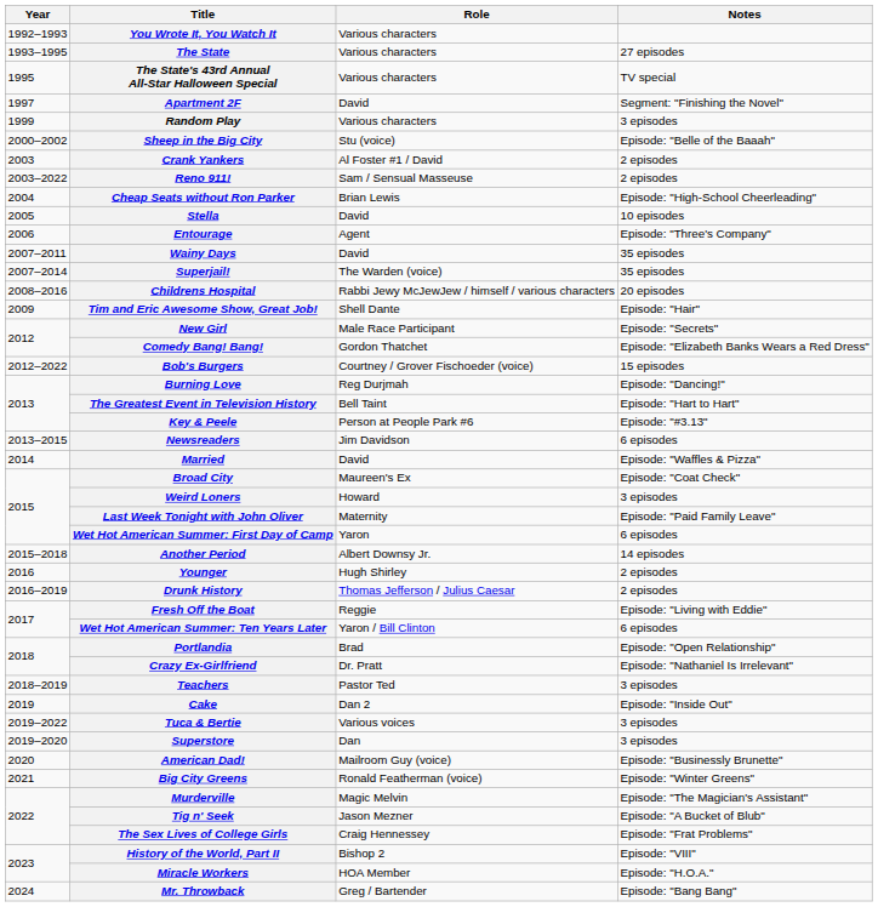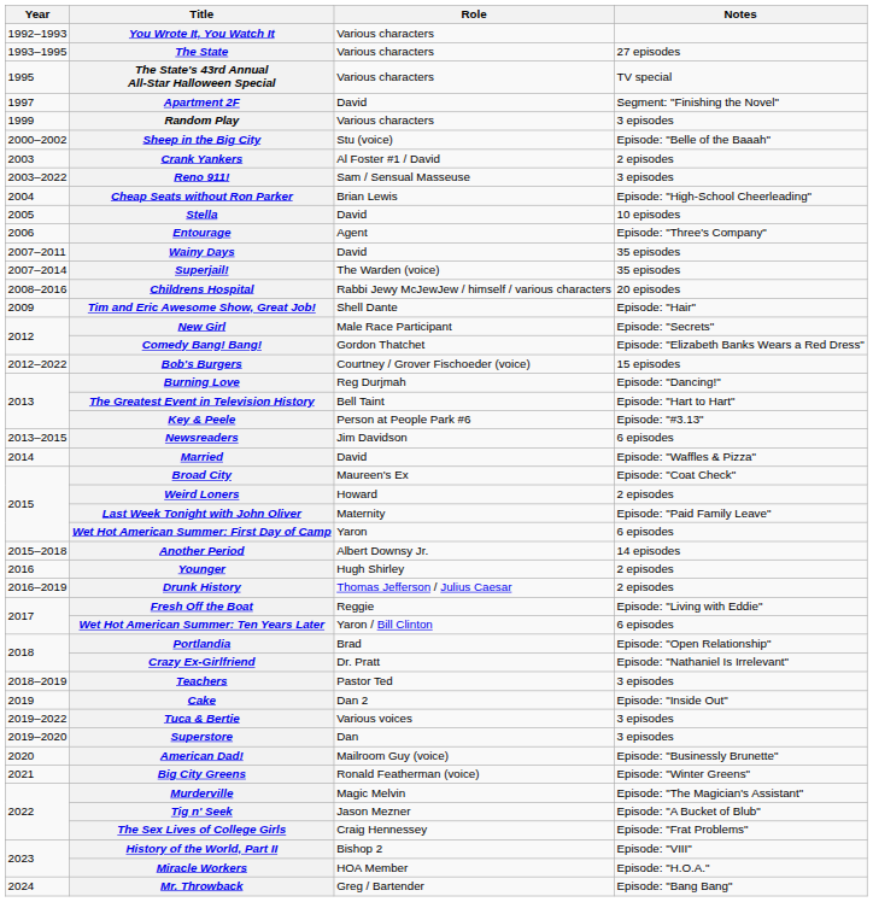Reno 911! | Notes: 2 episodes -> 3 episodes
Weird Loners | Notes: 3 episodes -> 2 episodes
